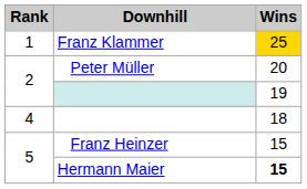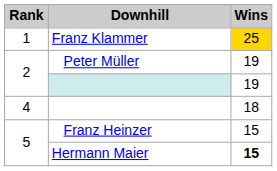Peter Müller | Wins: 20 -> 19
